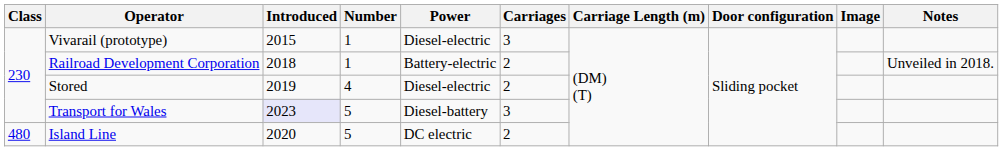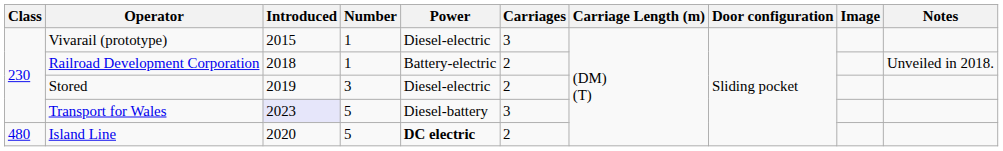Stored | Number: 4 -> 3
Island Line | Power: normal -> bold
